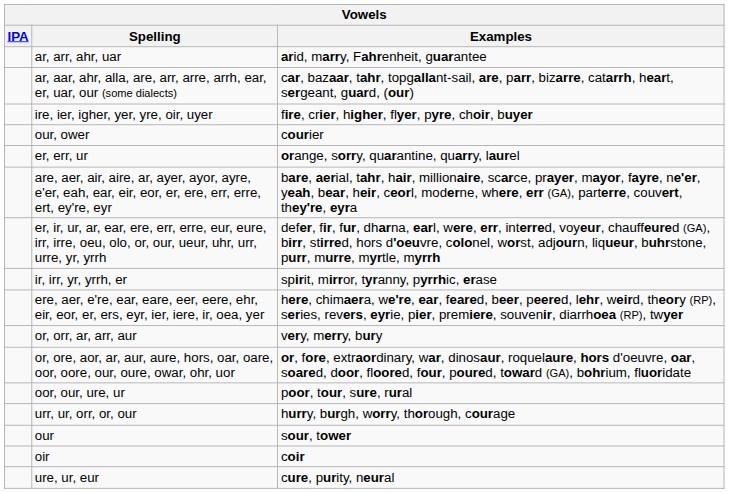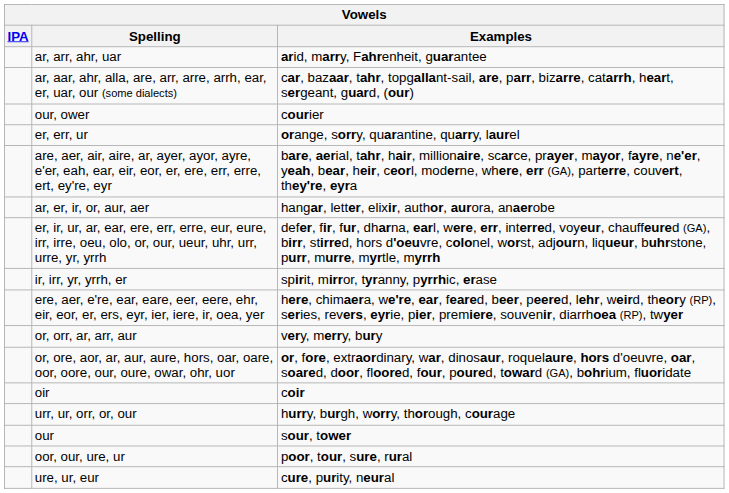- row: ire, ier, igher, yer, yre, oir, uyer | fire, crier, higher, flyer, pyre, choir, buyer
+ row: ar, er, ir, or, aur, aer | hangar, letter, elixir, author, aurora, anaerobe
rows swapped: oir <-> oor, our, ure, ur
